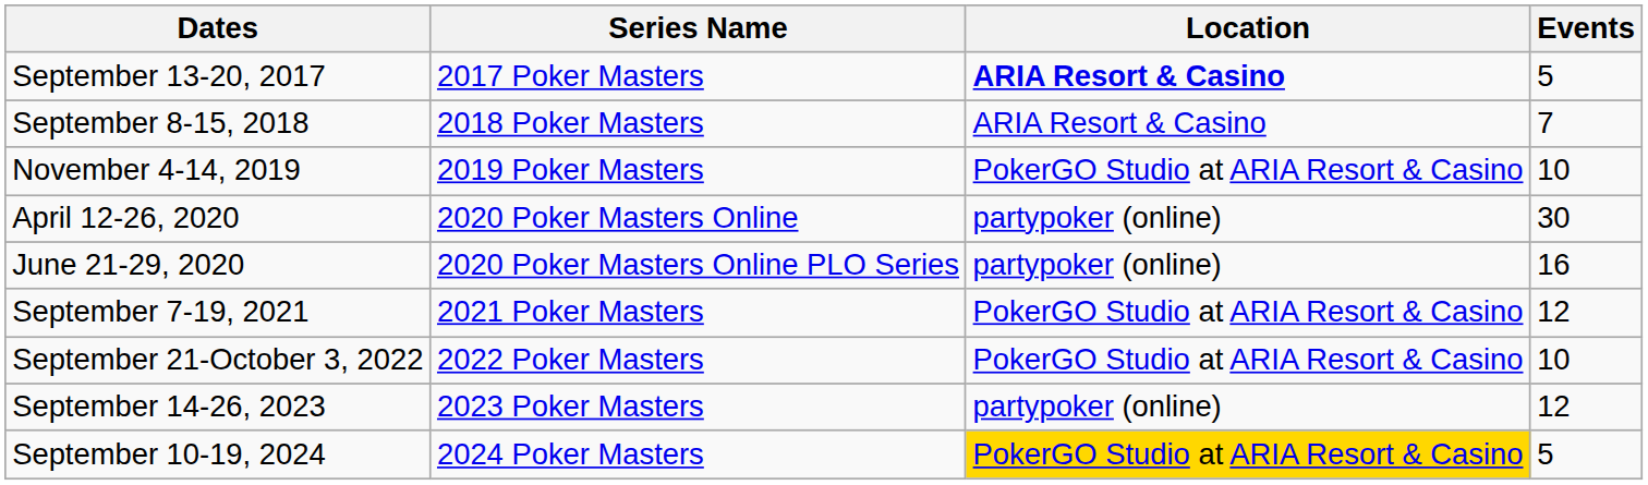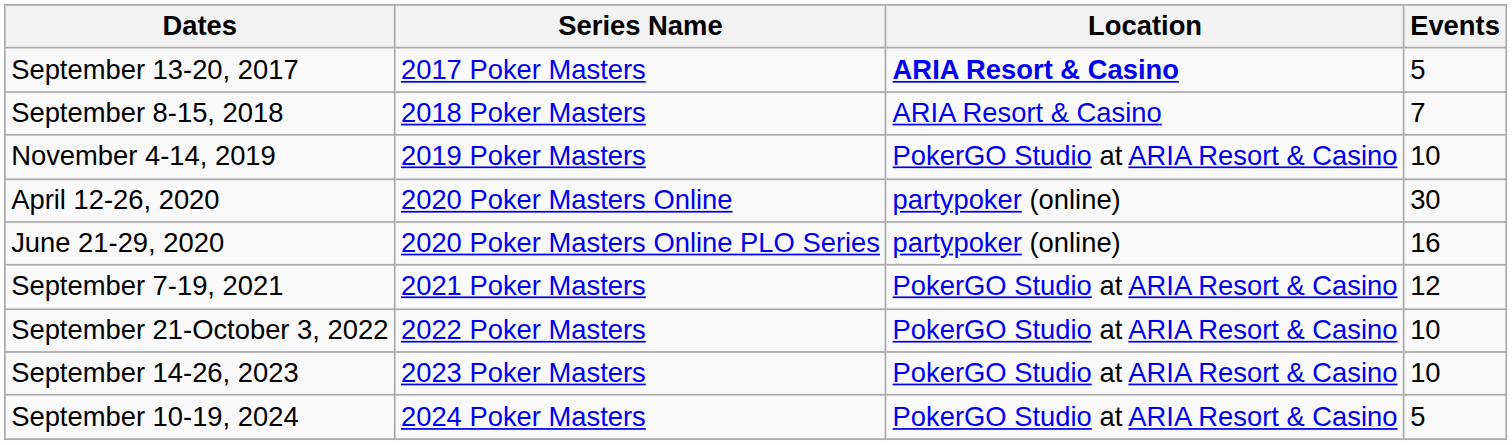September 14-26, 2023 | Location: partypoker (online) -> PokerGO Studio at ARIA Resort & Casino
September 14-26, 2023 | Events: 12 -> 10
September 10-19, 2024 | Location: gold background -> no background
